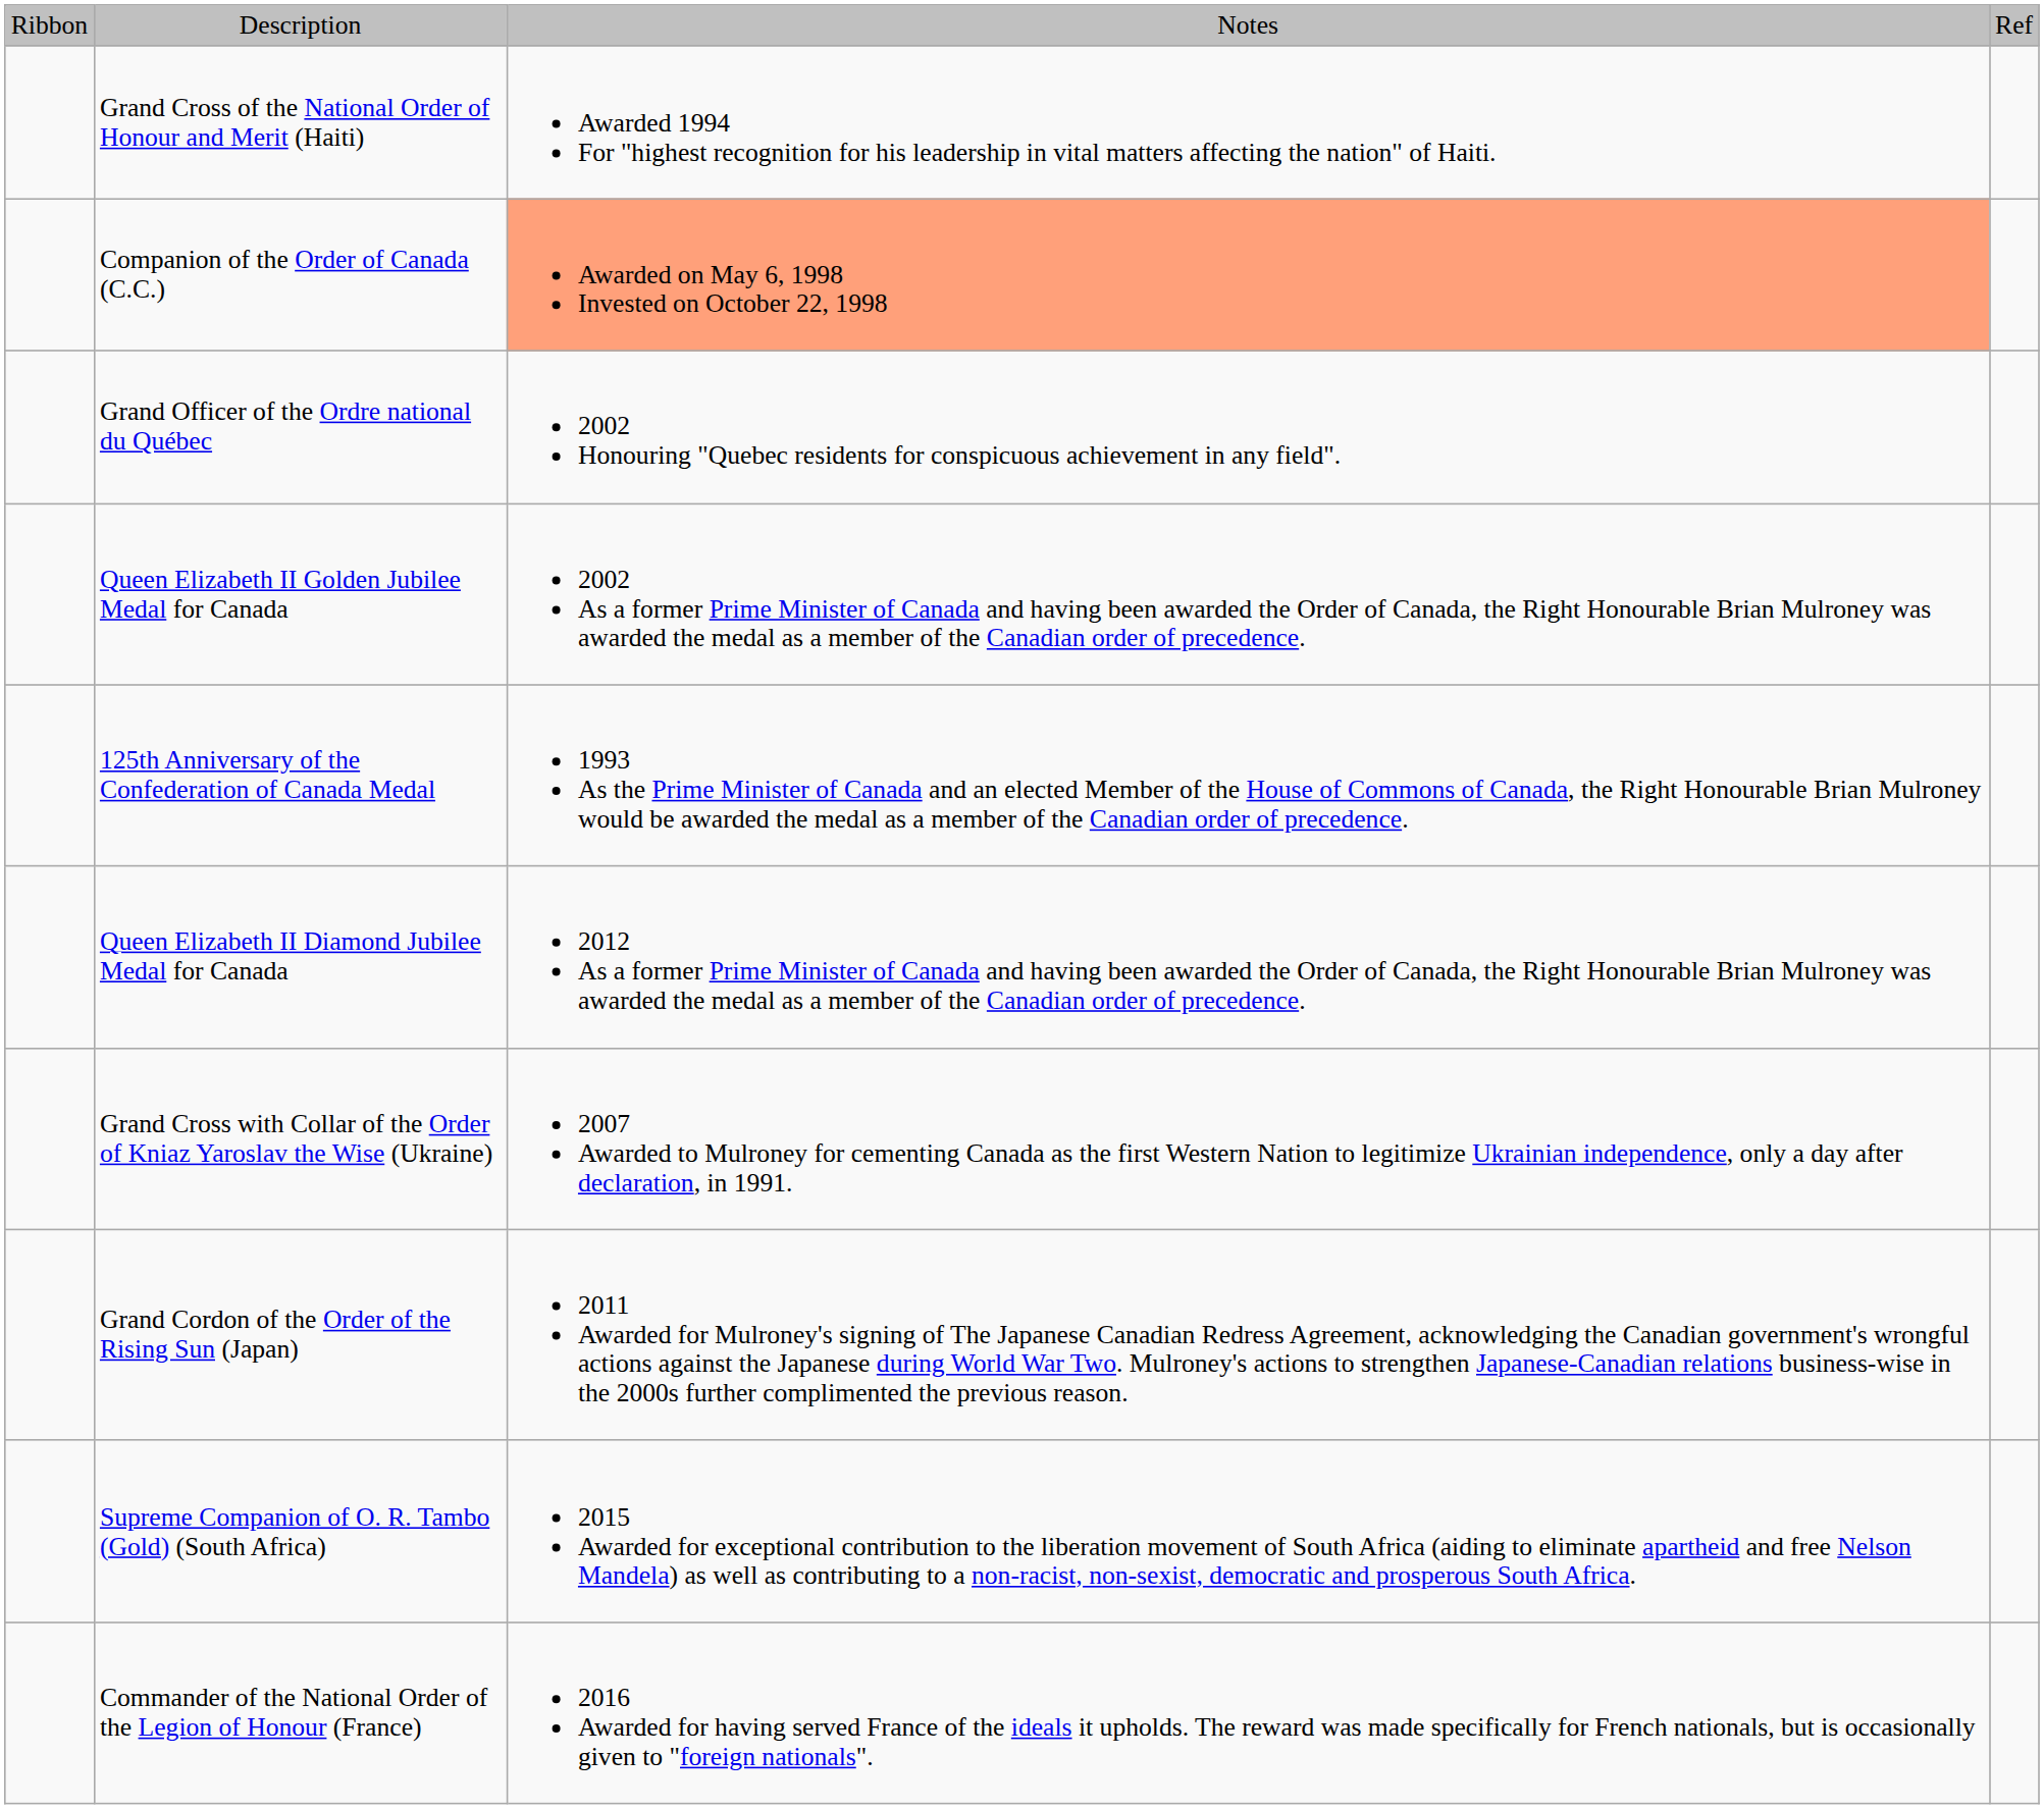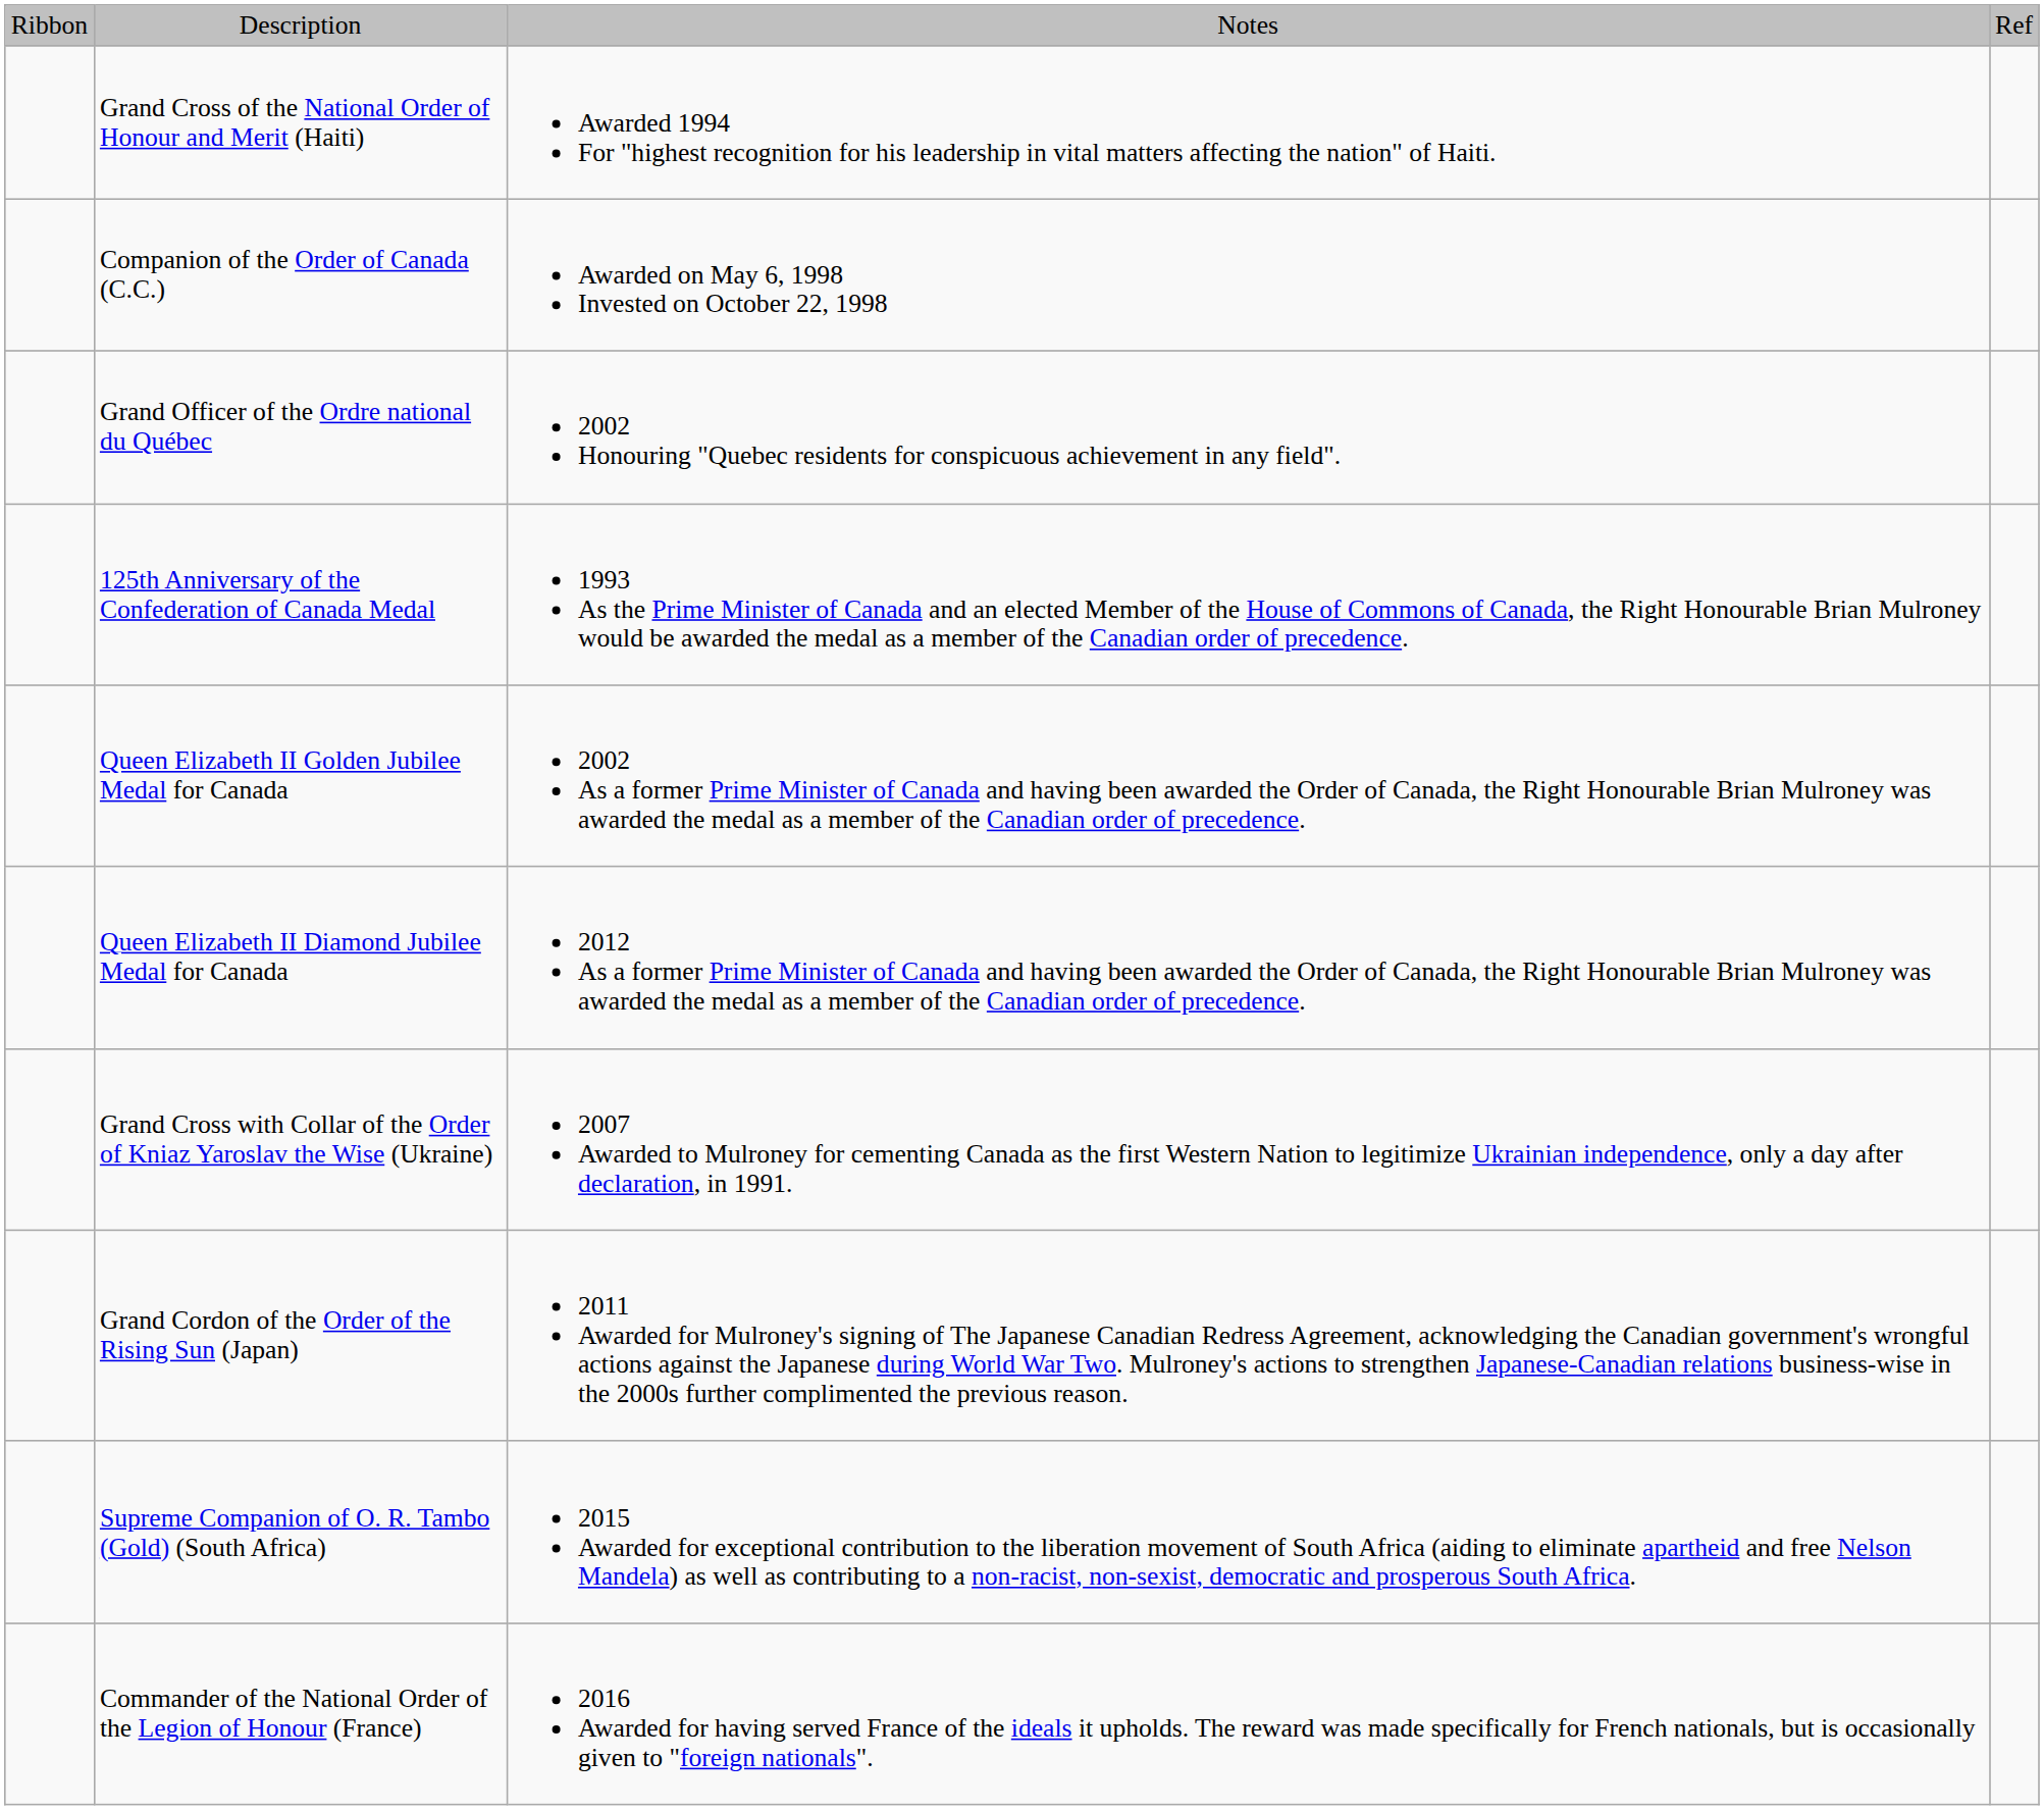Companion of the Order of Canada (C.C.) | column 3: lightsalmon background -> no background
rows swapped: 125th Anniversary of the Confederation of Canada Medal <-> Queen Elizabeth II Golden Jubilee Medal for Canada
